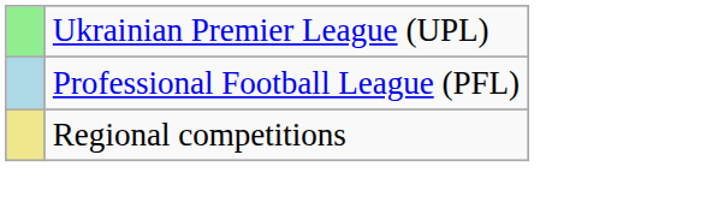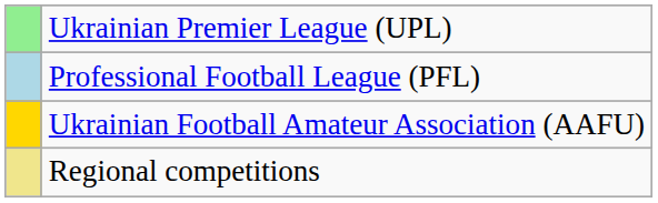+ row: Ukrainian Football Amateur Association (AAFU)
